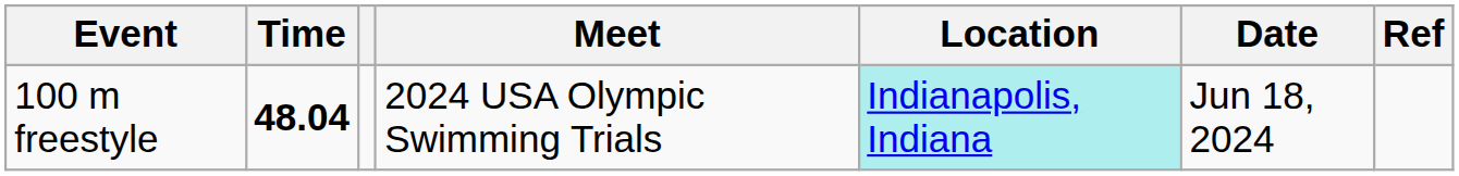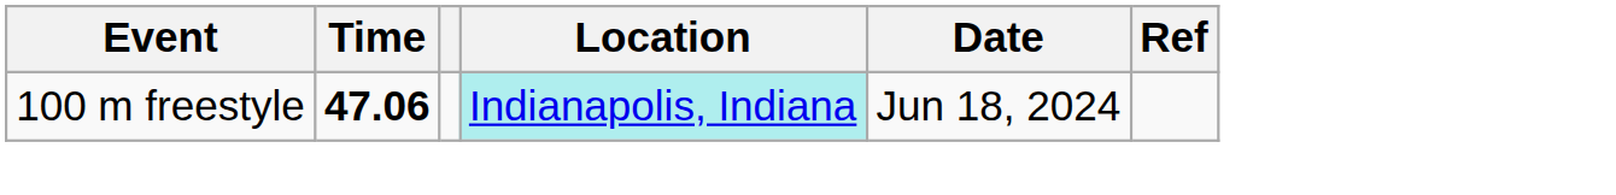- column: Meet | 2024 USA Olympic Swimming Trials
100 m freestyle | Time: 48.04 -> 47.06
